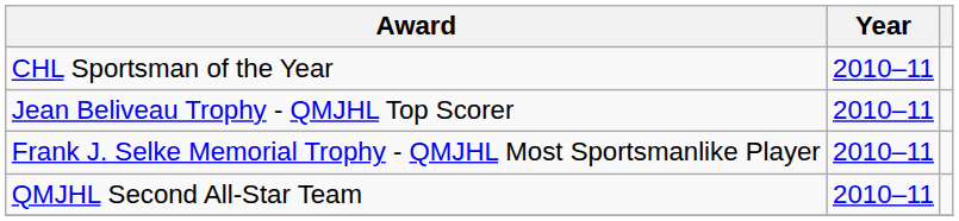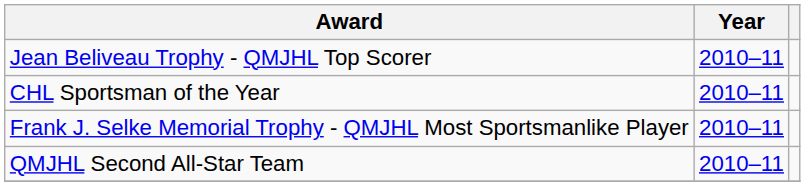rows swapped: CHL Sportsman of the Year <-> Jean Beliveau Trophy - QMJHL Top Scorer
